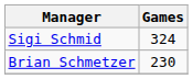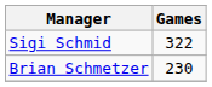Sigi Schmid | Games: 324 -> 322
